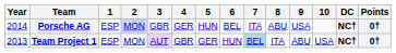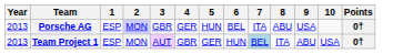- column: DC | NC† | NC†
Porsche AG | Year: 2014 -> 2013
